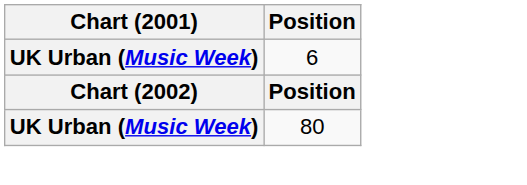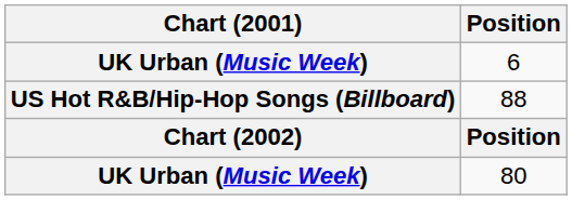+ row: US Hot R&B/Hip-Hop Songs (Billboard) | 88
